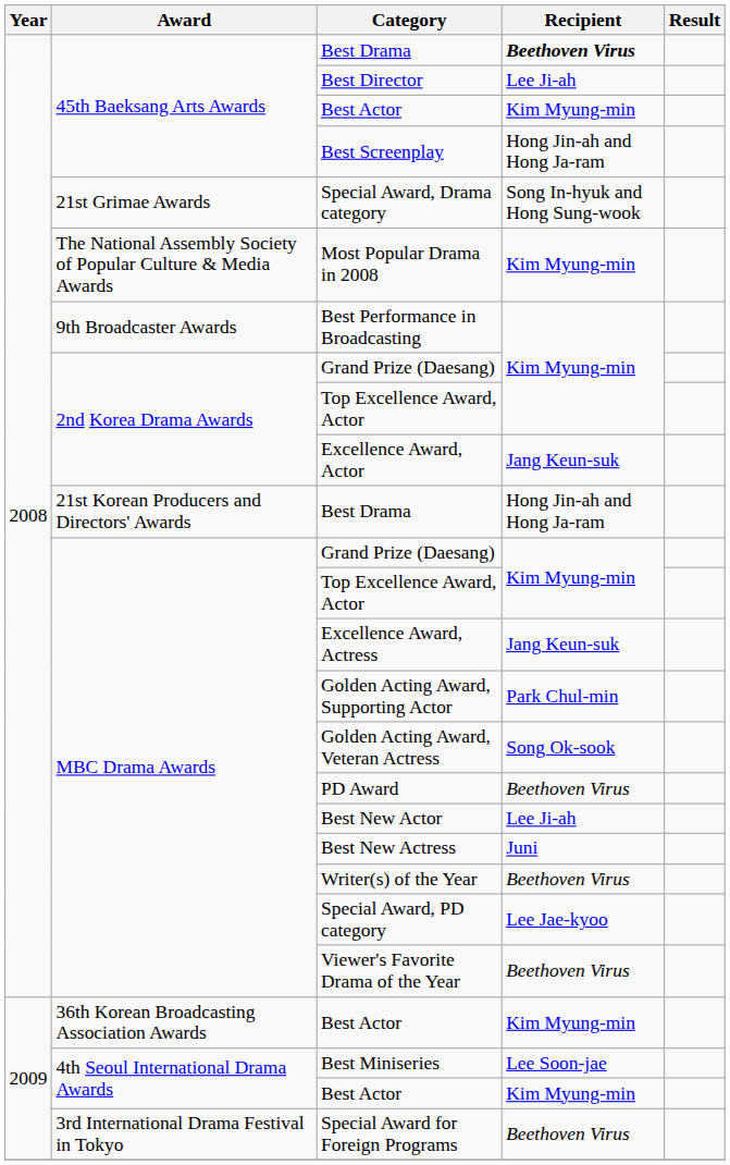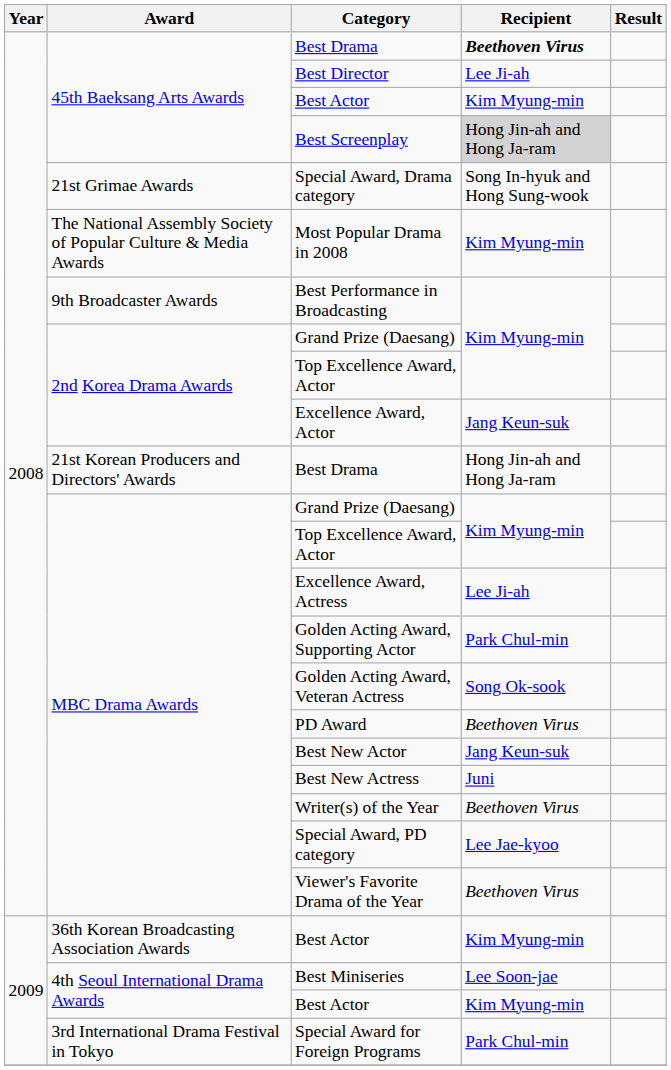Best Screenplay | Recipient: no background -> lightgrey background
Excellence Award, Actress | Recipient: Jang Keun-suk -> Lee Ji-ah
Best New Actor | Recipient: Lee Ji-ah -> Jang Keun-suk
Special Award for Foreign Programs | Recipient: Beethoven Virus -> Park Chul-min
